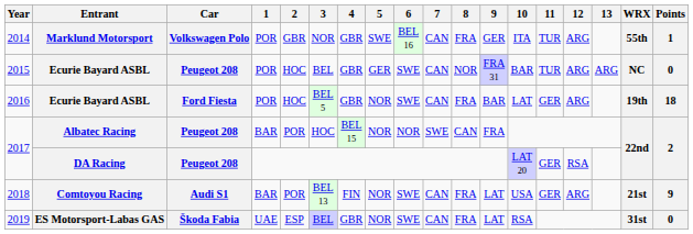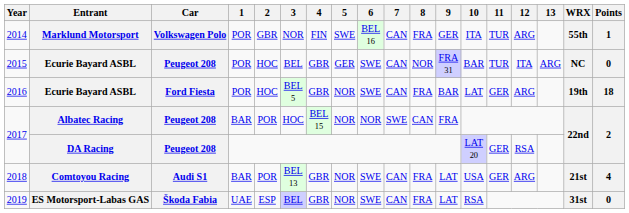2014 | 4: GBR -> FIN
2015 | 12: ARG -> ITA
2018 | 4: FIN -> GBR
2018 | Points: 9 -> 4
